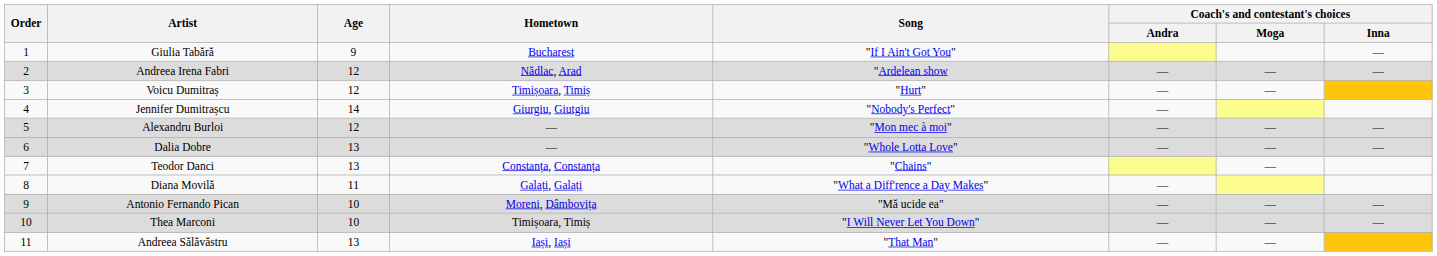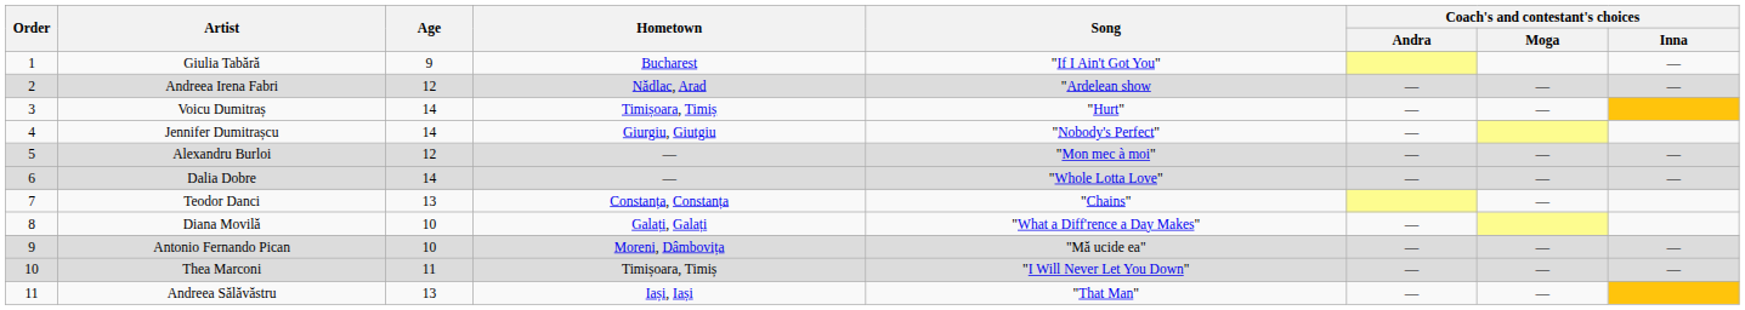Voicu Dumitraș | Age: 12 -> 14
Dalia Dobre | Age: 13 -> 14
Diana Movilă | Age: 11 -> 10
Thea Marconi | Age: 10 -> 11
